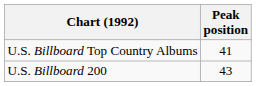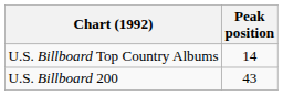U.S. Billboard Top Country Albums | Peak position: 41 -> 14
